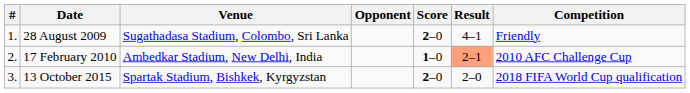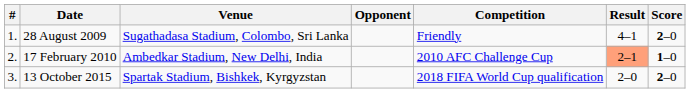columns swapped: Score <-> Competition
